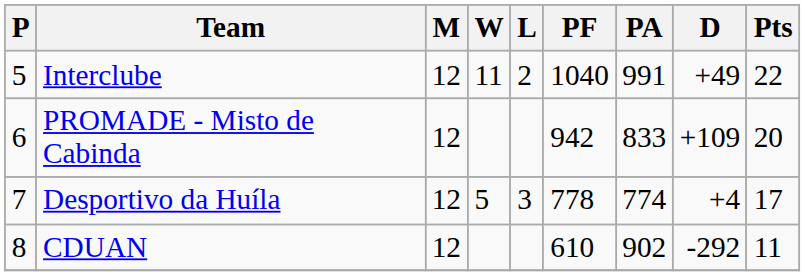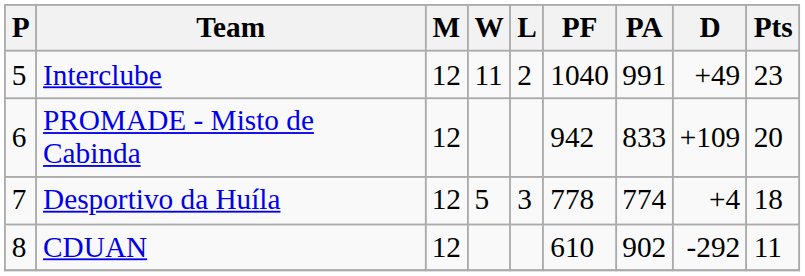Interclube | Pts: 22 -> 23
Desportivo da Huíla | Pts: 17 -> 18
